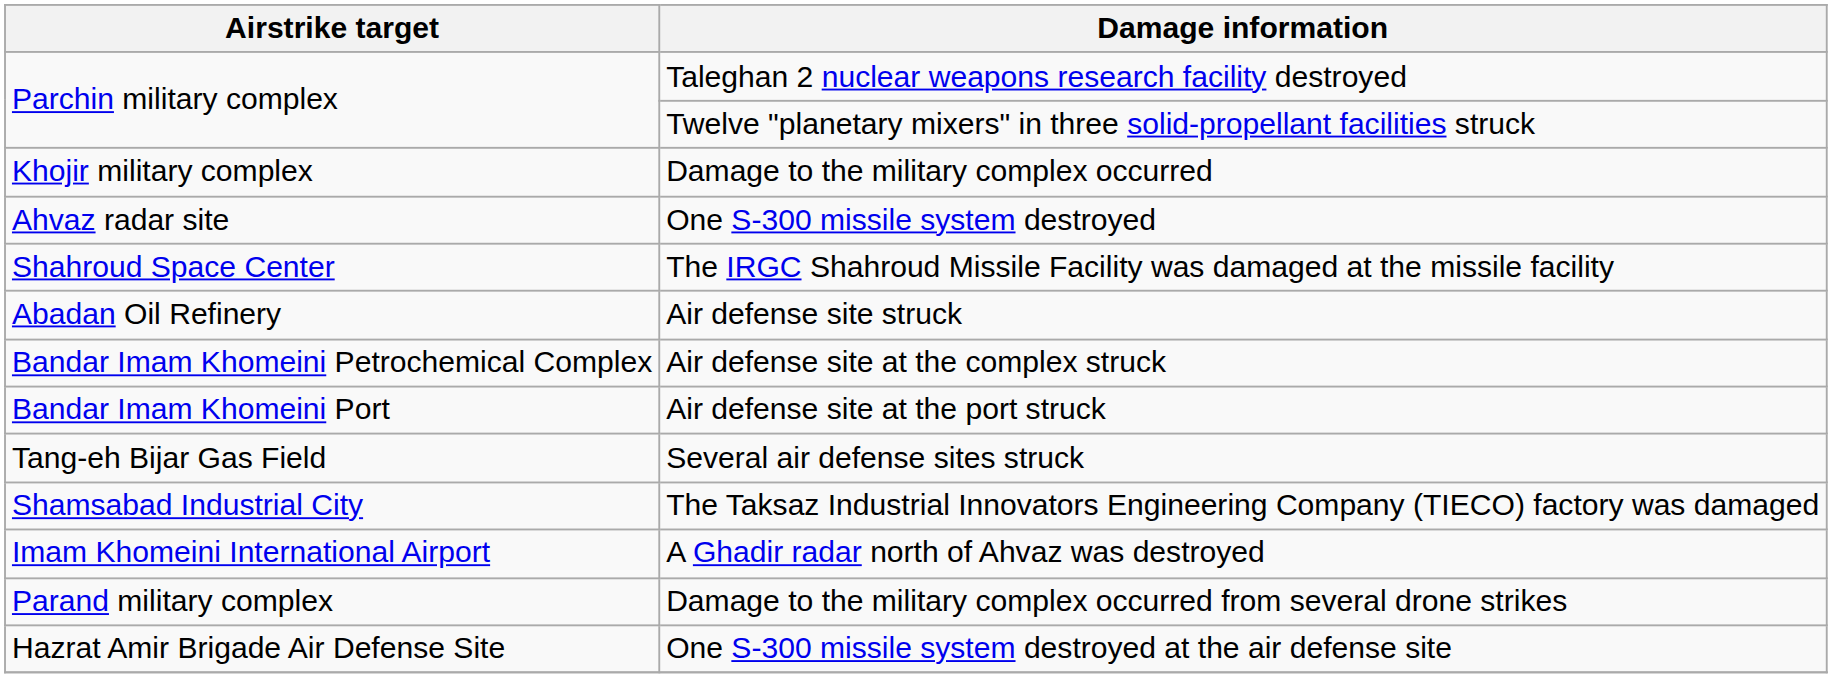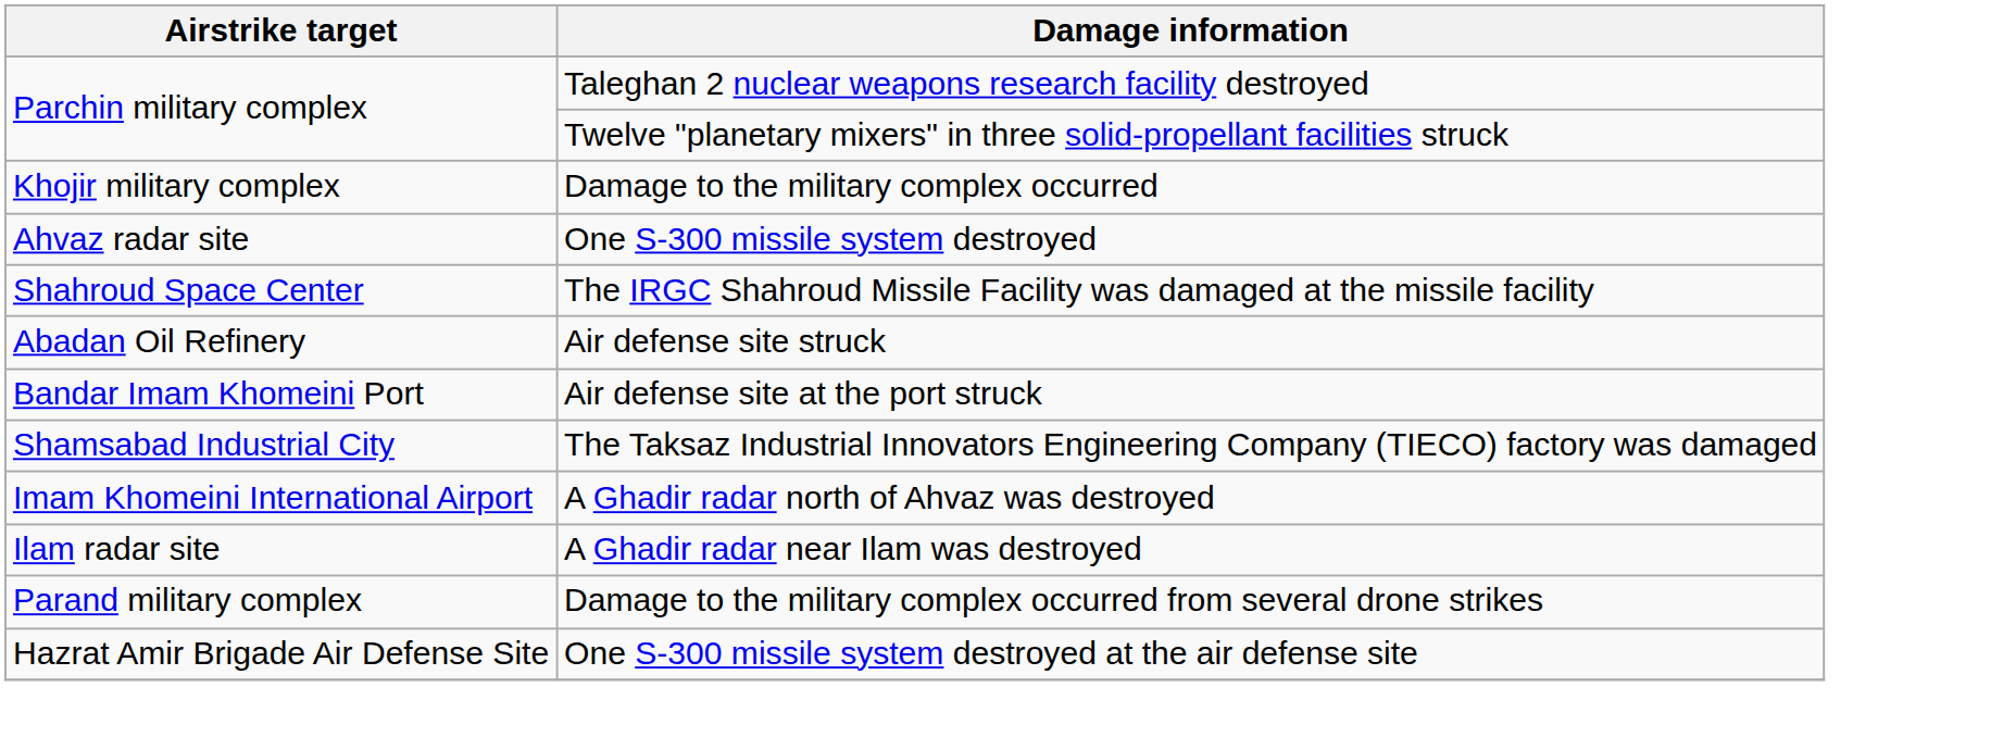- row: Bandar Imam Khomeini Petrochemical Complex | Air defense site at the complex struck
- row: Tang-eh Bijar Gas Field | Several air defense sites struck
+ row: Ilam radar site | A Ghadir radar near Ilam was destroyed
